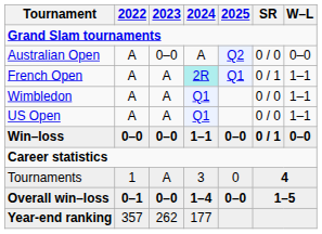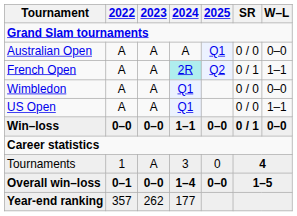Australian Open | 2023: 0–0 -> A
Australian Open | 2025: Q2 -> Q1
French Open | 2025: Q1 -> Q2
Wimbledon | W–L: 1–1 -> 0–0
